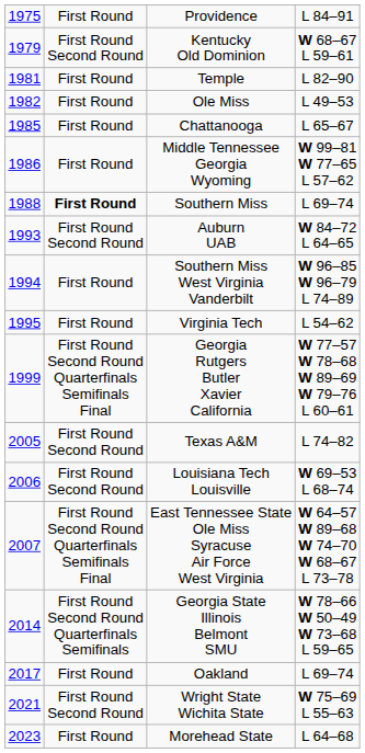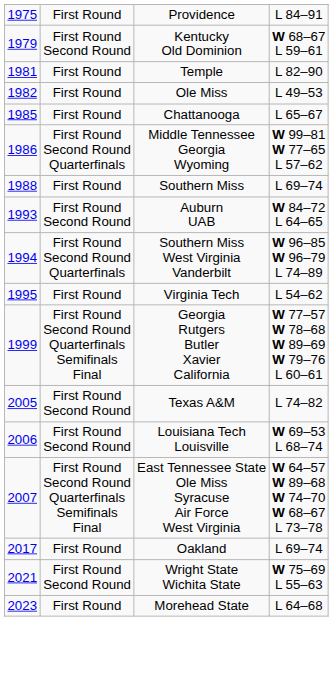Middle Tennessee Georgia Wyoming | column 2: First Round -> First Round Second Round Quarterfinals
Southern Miss | column 2: bold -> normal
Southern Miss West Virginia Vanderbilt | column 2: First Round -> First Round Second Round Quarterfinals
- row: 2014 | First Round Second Round Quarterfinals Semifinals | Georgia State Illinois Belmont SMU | W 78–66 W 50–49 W 73–68 L 59–65
